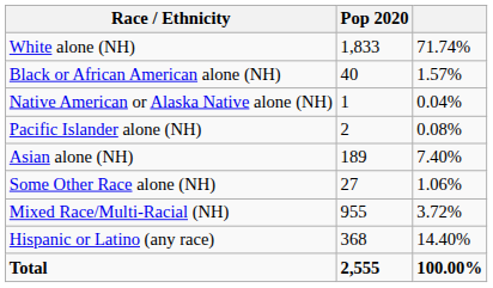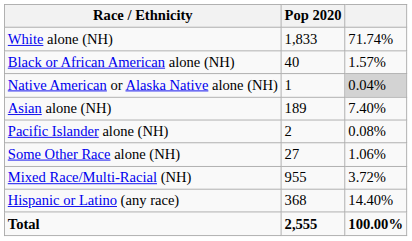Native American or Alaska Native alone (NH) | column 3: no background -> lightgrey background
rows swapped: Asian alone (NH) <-> Pacific Islander alone (NH)
